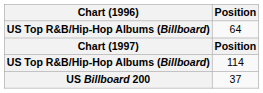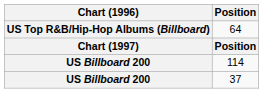114 | Chart (1996): US Top R&B/Hip-Hop Albums (Billboard) -> US Billboard 200
